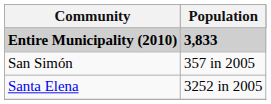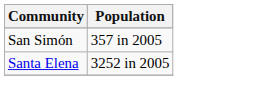- row: Entire Municipality (2010) | 3,833
